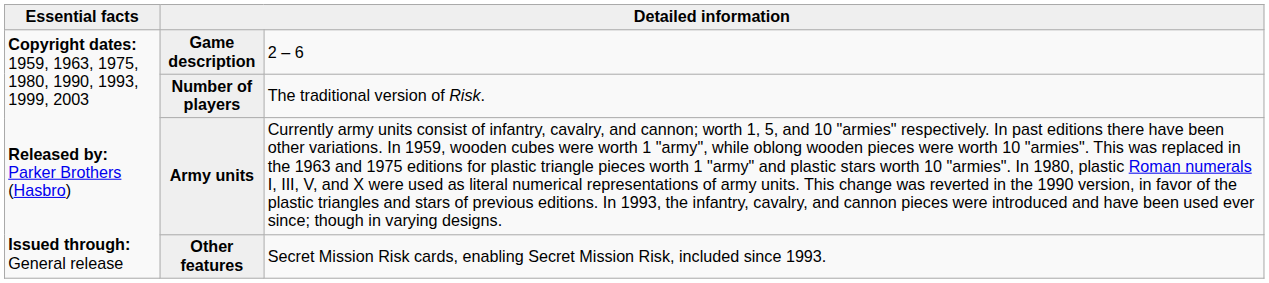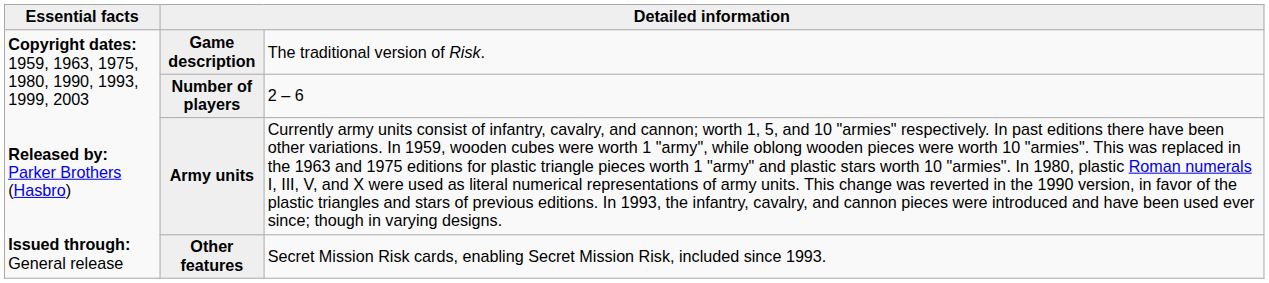Game description | column 3: 2 – 6 -> The traditional version of Risk.
Number of players | column 3: The traditional version of Risk. -> 2 – 6
